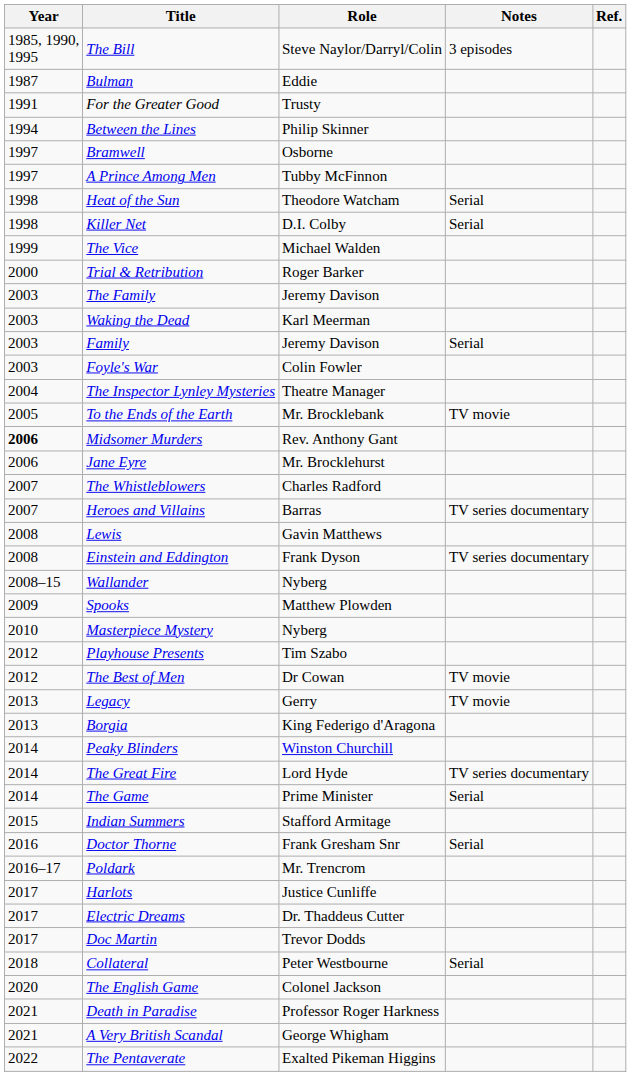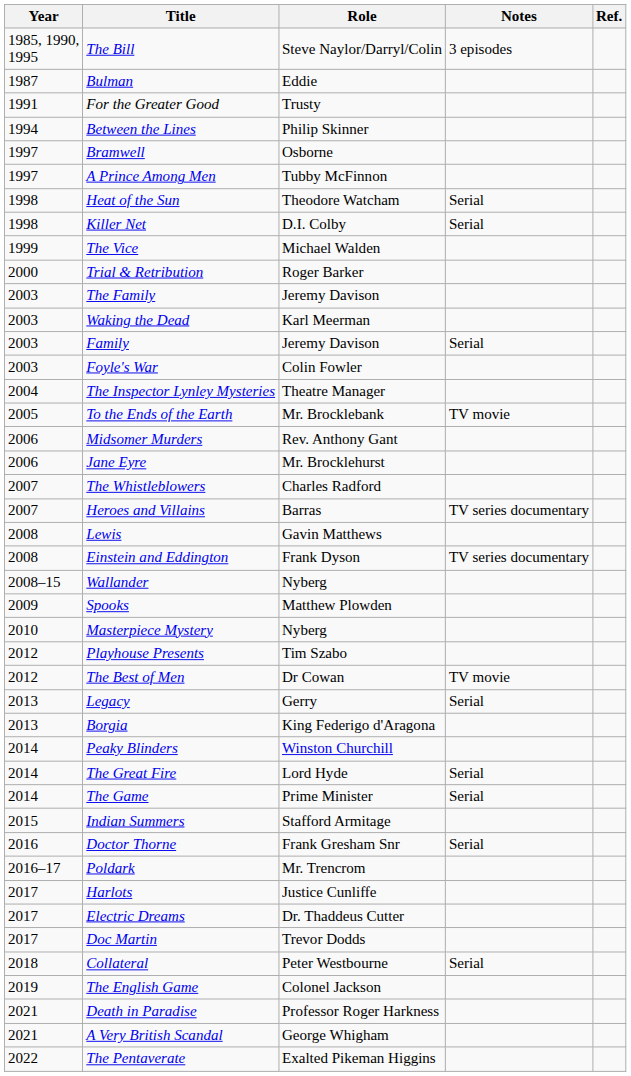Midsomer Murders | Year: bold -> normal
Legacy | Notes: TV movie -> Serial
The Great Fire | Notes: TV series documentary -> Serial
The English Game | Year: 2020 -> 2019
